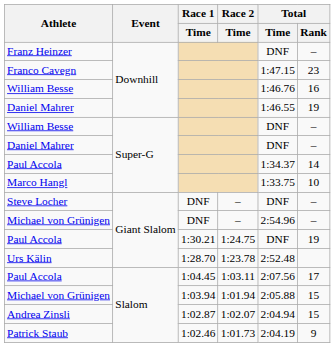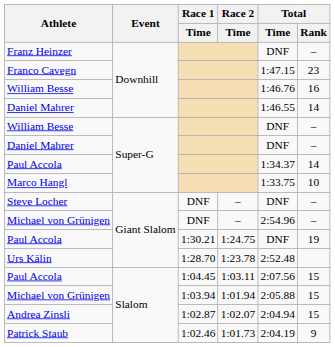Daniel Mahrer / Downhill | Total / Rank: 19 -> 14
Paul Accola / Slalom | Total / Rank: 17 -> 15
